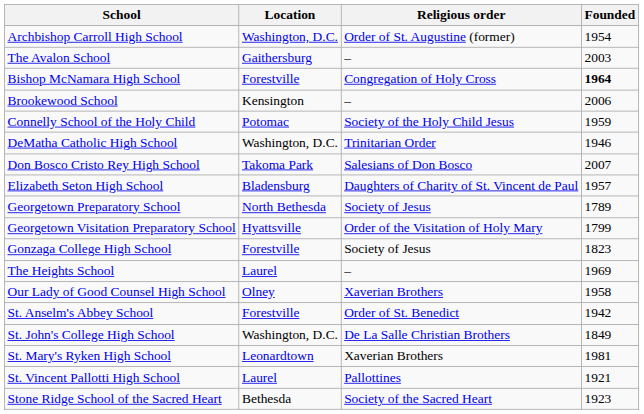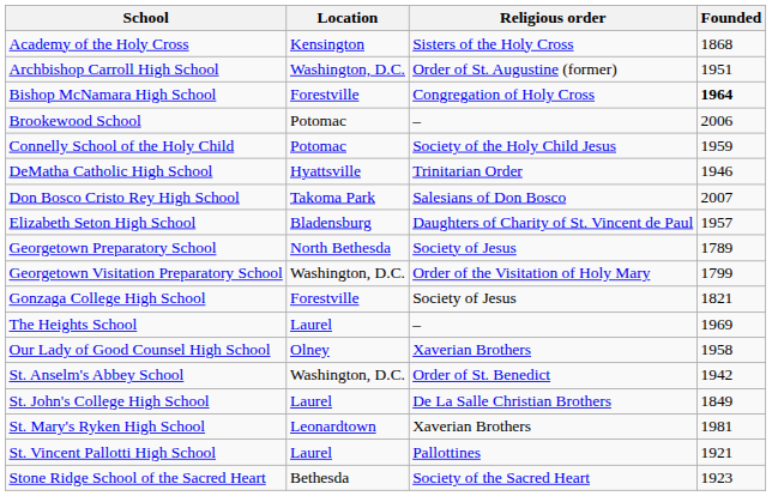+ row: Academy of the Holy Cross | Kensington | Sisters of the Holy Cross | 1868
Archbishop Carroll High School | Founded: 1954 -> 1951
- row: The Avalon School | Gaithersburg | – | 2003
Brookewood School | Location: Kensington -> Potomac
DeMatha Catholic High School | Location: Washington, D.C. -> Hyattsville
Georgetown Visitation Preparatory School | Location: Hyattsville -> Washington, D.C.
Gonzaga College High School | Founded: 1823 -> 1821
St. Anselm's Abbey School | Location: Forestville -> Washington, D.C.
St. John's College High School | Location: Washington, D.C. -> Laurel
